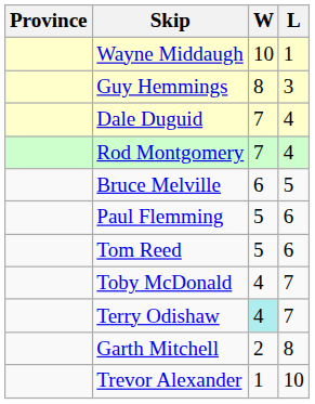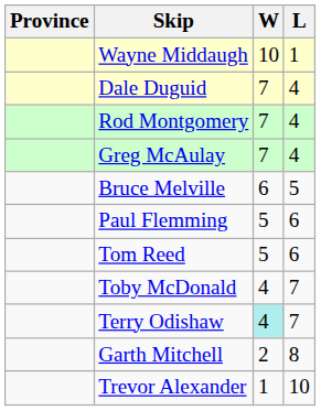- row: Guy Hemmings | 8 | 3
+ row: Greg McAulay | 7 | 4
